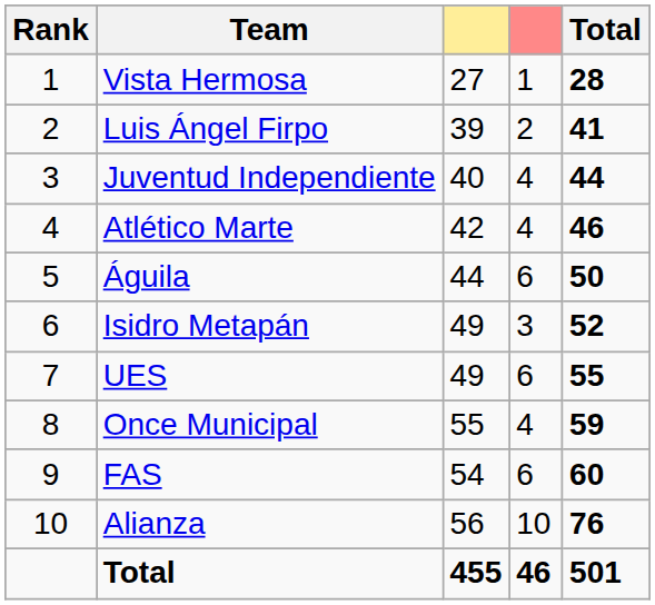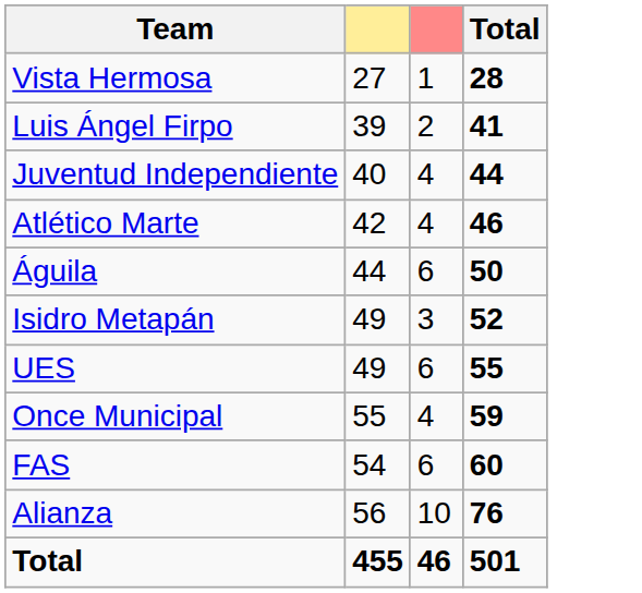- column: Rank | 1 | 2 | 3 | 4 | 5 | 6 | 7 | 8 | 9 | 10
